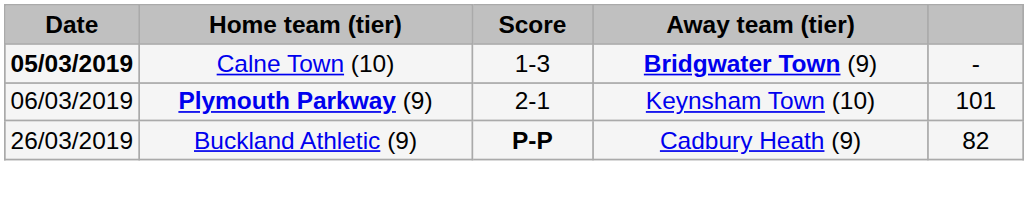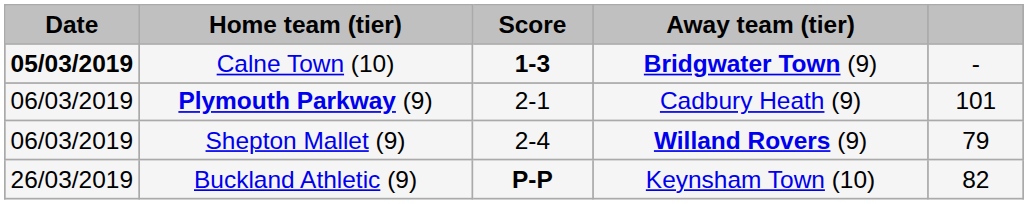Calne Town (10) | Score: normal -> bold
Plymouth Parkway (9) | Away team (tier): Keynsham Town (10) -> Cadbury Heath (9)
+ row: 06/03/2019 | Shepton Mallet (9) | 2-4 | Willand Rovers (9) | 79
Buckland Athletic (9) | Away team (tier): Cadbury Heath (9) -> Keynsham Town (10)
